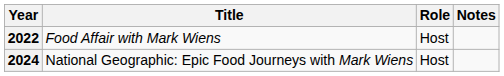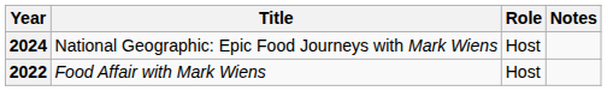rows swapped: 2022 <-> 2024
